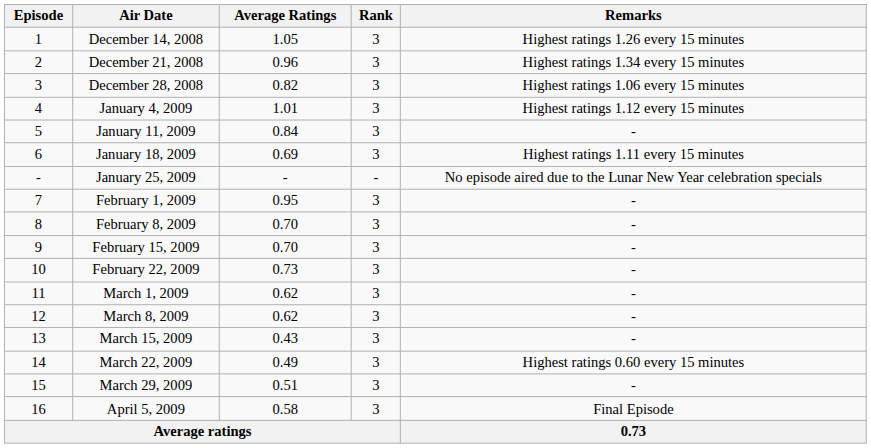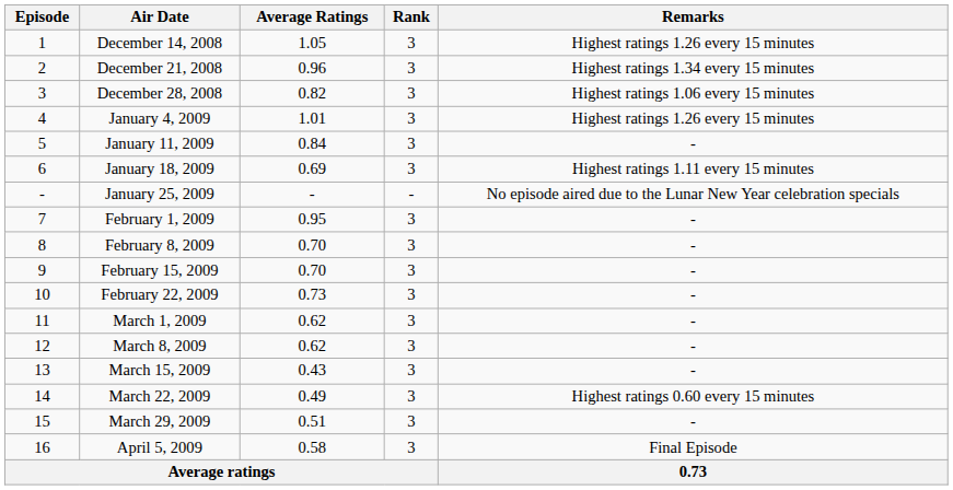January 4, 2009 | Remarks: Highest ratings 1.12 every 15 minutes -> Highest ratings 1.26 every 15 minutes
